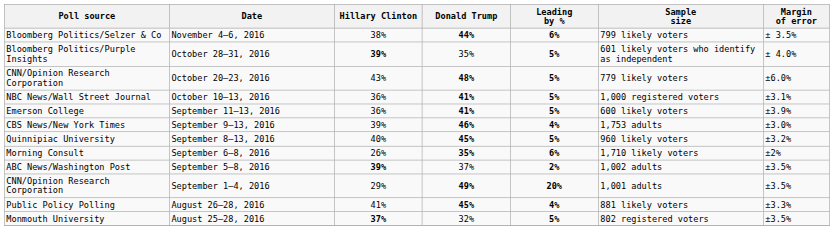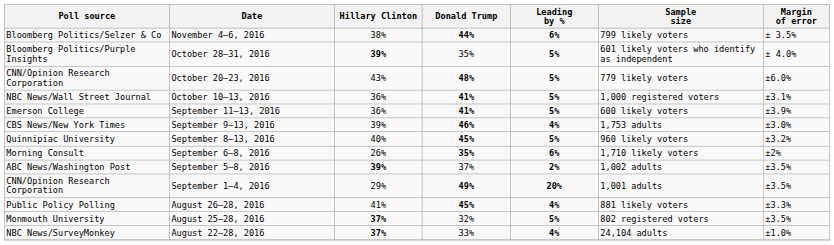+ row: NBC News/SurveyMonkey | August 22–28, 2016 | 37% | 33% | 4% | 24,104 adults | ±1.0%
